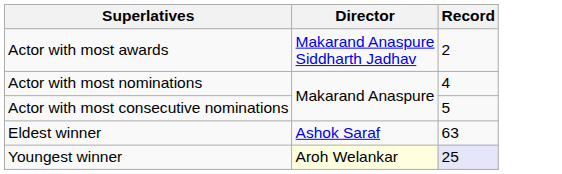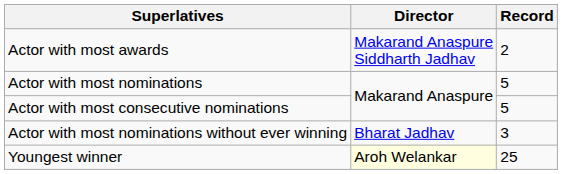Actor with most nominations | Record: 4 -> 5
+ row: Actor with most nominations without ever winning | Bharat Jadhav | 3
- row: Eldest winner | Ashok Saraf | 63
Youngest winner | Record: lavender background -> no background
